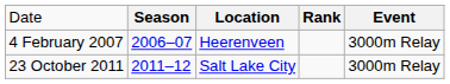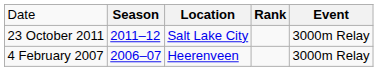rows swapped: 4 February 2007 <-> 23 October 2011
